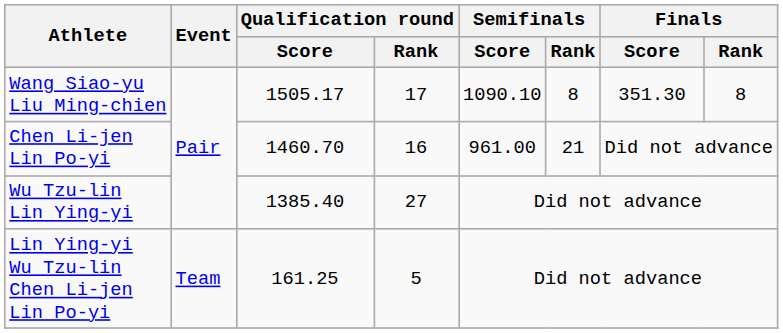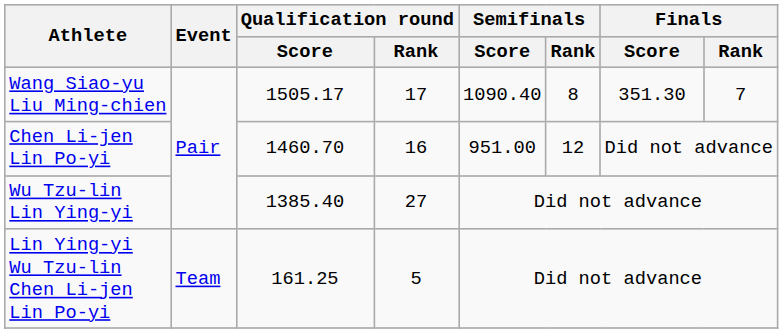Wang Siao-yu Liu Ming-chien | Semifinals / Score: 1090.10 -> 1090.40
Wang Siao-yu Liu Ming-chien | Finals / Rank: 8 -> 7
Chen Li-jen Lin Po-yi | Semifinals / Score: 961.00 -> 951.00
Chen Li-jen Lin Po-yi | Semifinals / Rank: 21 -> 12
